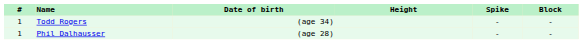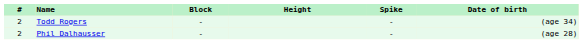columns swapped: Date of birth <-> Block
Todd Rogers | #: 1 -> 2
Phil Dalhausser | #: 1 -> 2
